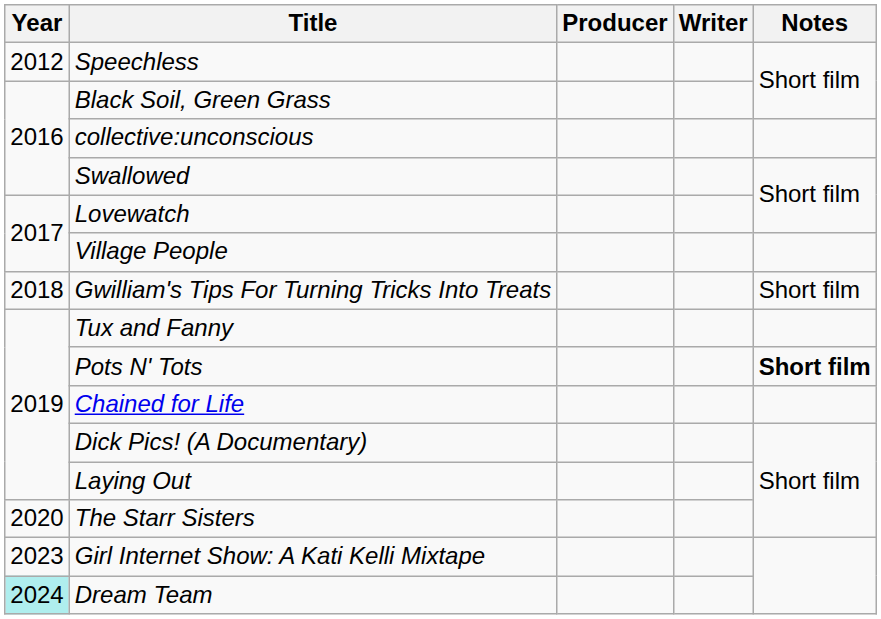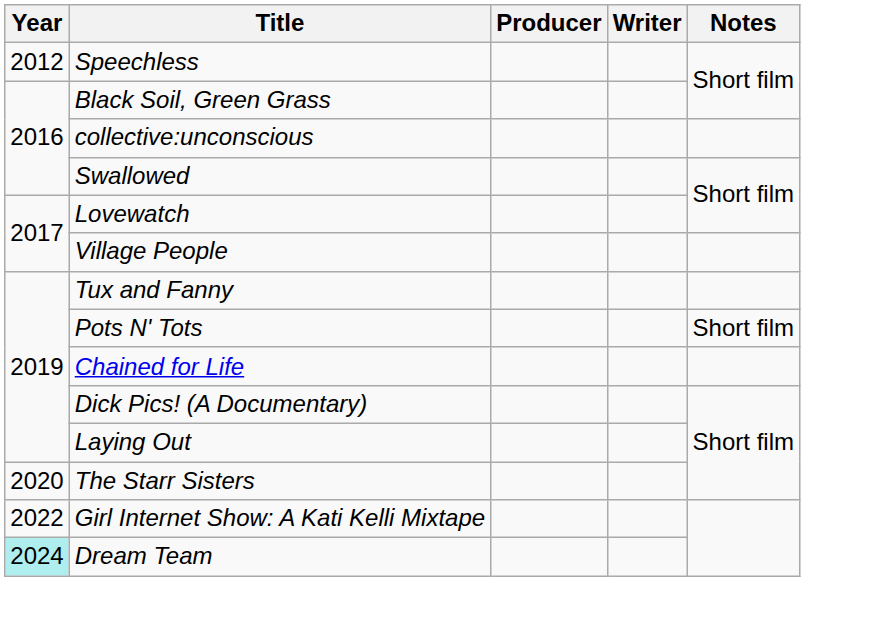- row: 2018 | Gwilliam's Tips For Turning Tricks Into Treats | Short film
Pots N' Tots | Notes: bold -> normal
Girl Internet Show: A Kati Kelli Mixtape | Year: 2023 -> 2022
